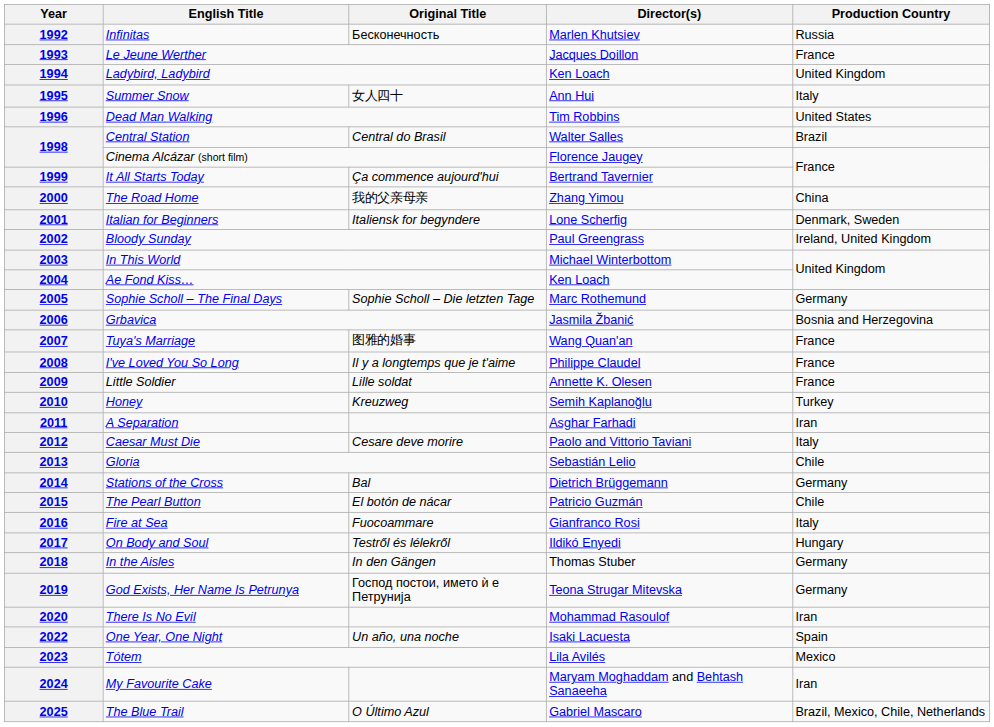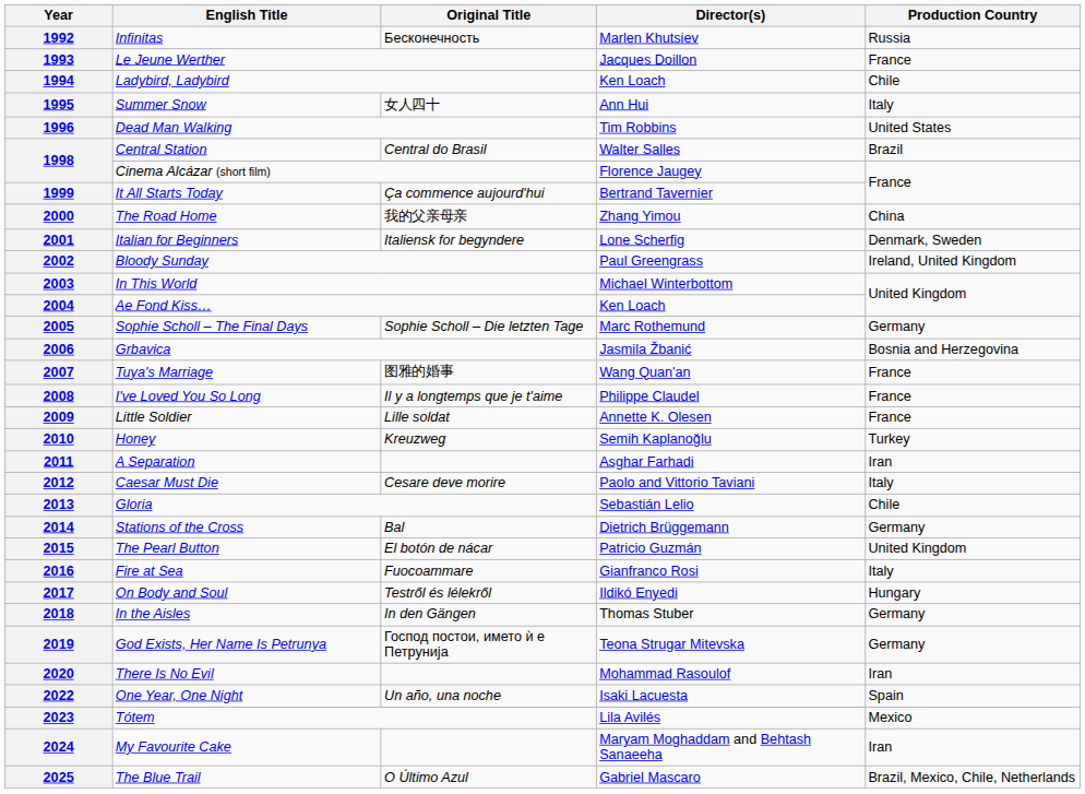1994 | Production Country: United Kingdom -> Chile
2015 | Production Country: Chile -> United Kingdom
